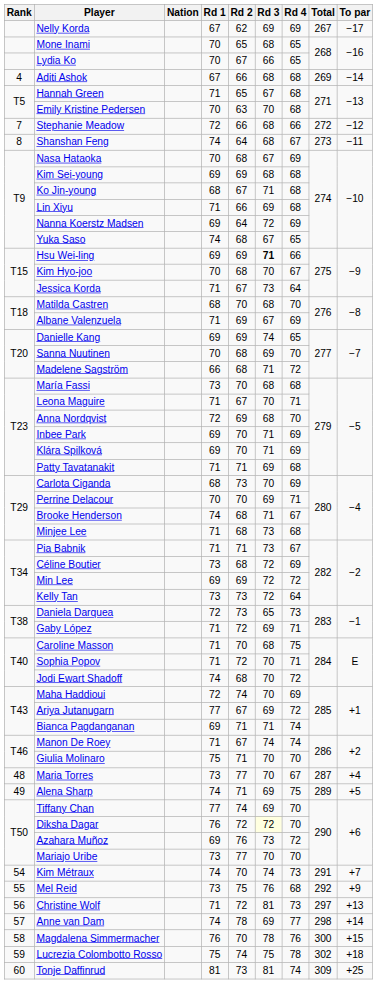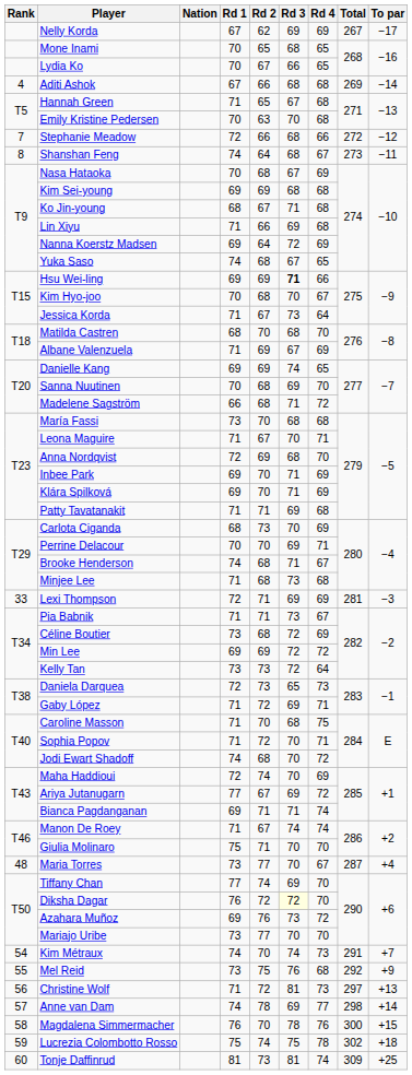+ row: 33 | Lexi Thompson | 72 | 71 | 69 | 69 | 281 | −3
- row: 49 | Alena Sharp | 74 | 71 | 69 | 75 | 289 | +5
